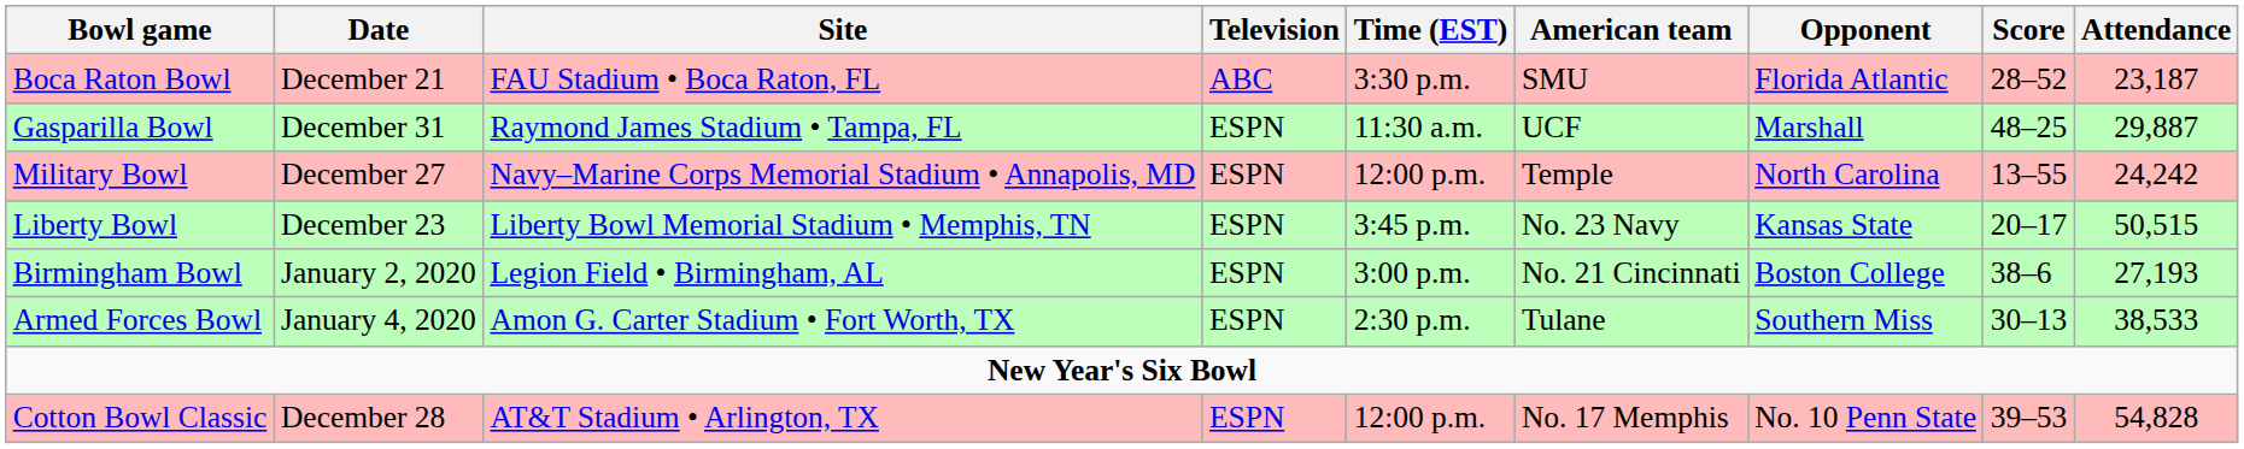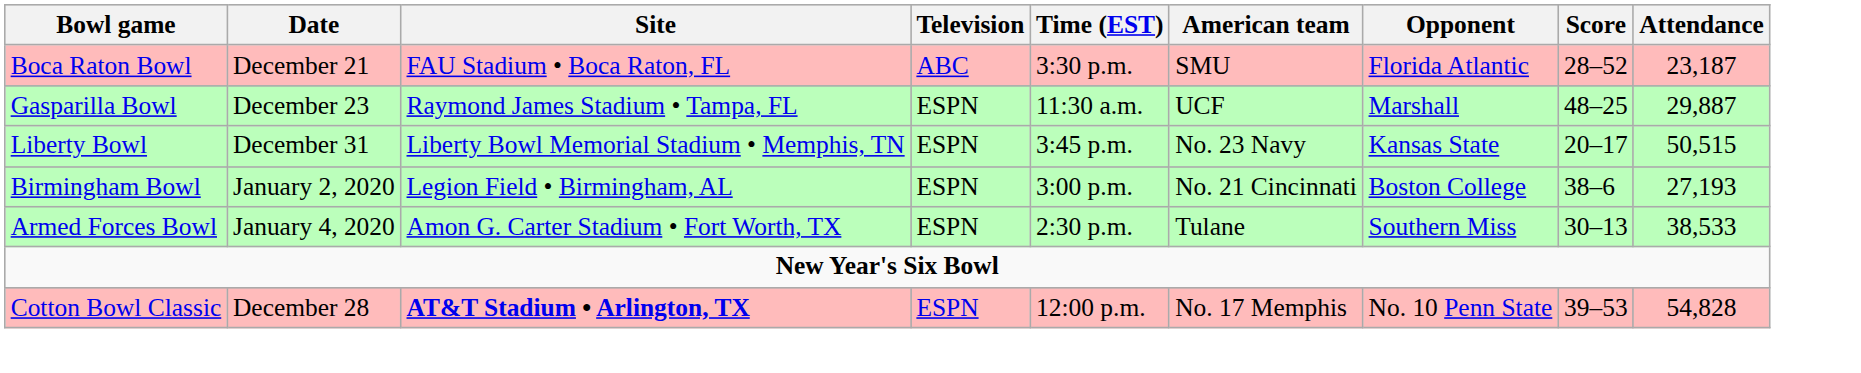Gasparilla Bowl | Date: December 31 -> December 23
- row: Military Bowl | December 27 | Navy–Marine Corps Memorial Stadium • Annapolis, MD | ESPN | 12:00 p.m. | Temple | North Carolina | 13–55 | 24,242
Liberty Bowl | Date: December 23 -> December 31
Cotton Bowl Classic | Site: normal -> bold
